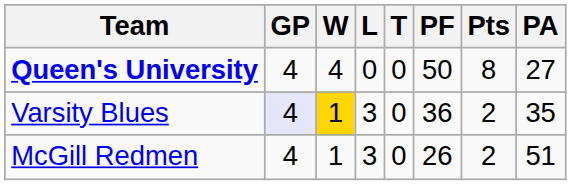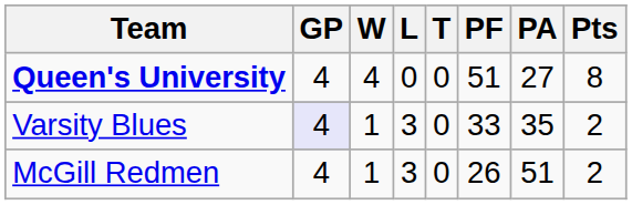columns swapped: PA <-> Pts
Queen's University | PF: 50 -> 51
Varsity Blues | W: gold background -> no background
Varsity Blues | PF: 36 -> 33
